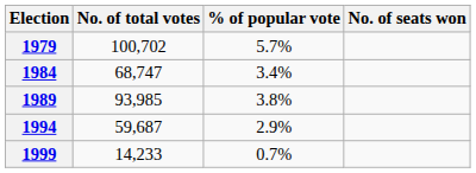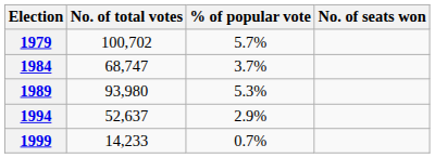1984 | % of popular vote: 3.4% -> 3.7%
1989 | No. of total votes: 93,985 -> 93,980
1989 | % of popular vote: 3.8% -> 5.3%
1994 | No. of total votes: 59,687 -> 52,637
